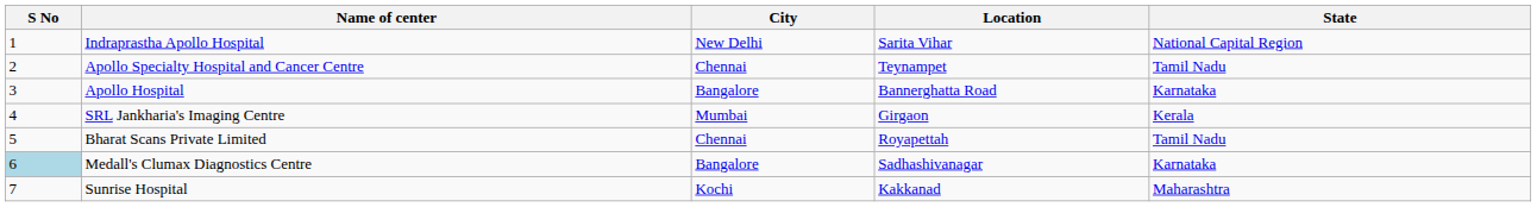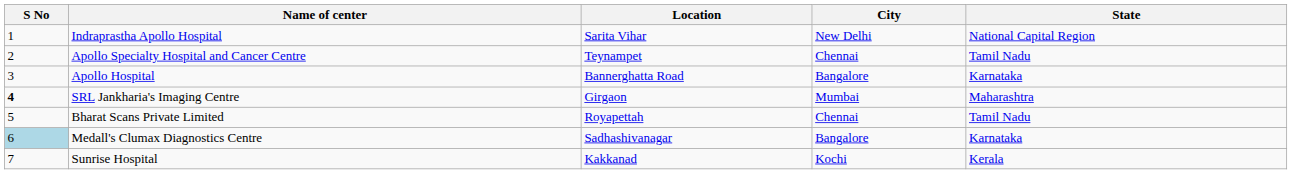columns swapped: Location <-> City
SRL Jankharia's Imaging Centre | S No: normal -> bold
SRL Jankharia's Imaging Centre | State: Kerala -> Maharashtra
Sunrise Hospital | State: Maharashtra -> Kerala
